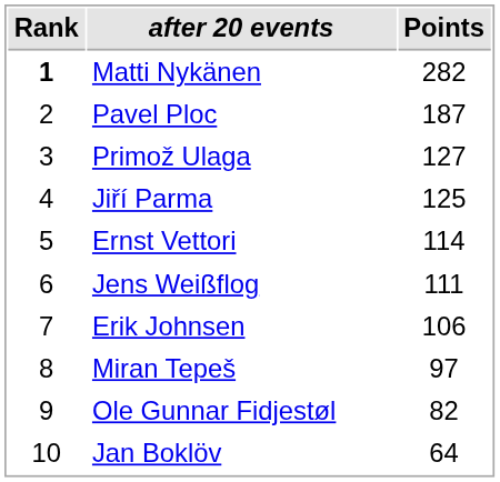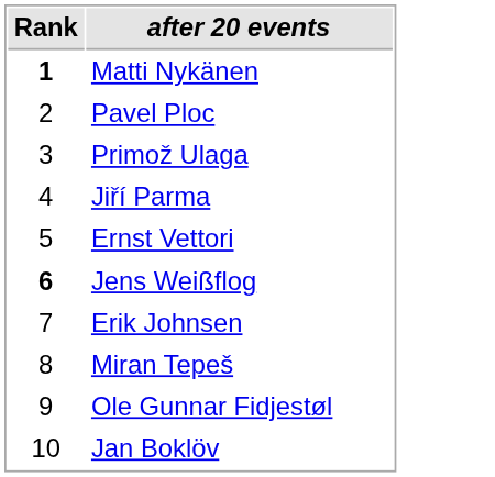- column: Points | 282 | 187 | 127 | 125 | 114 | 111 | 106 | 97 | 82 | 64
Jens Weißflog | Rank: normal -> bold
